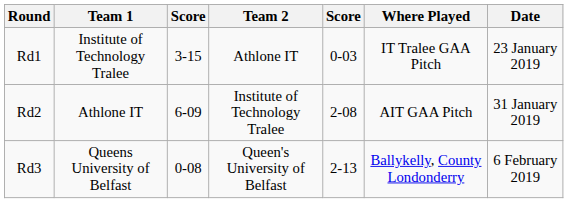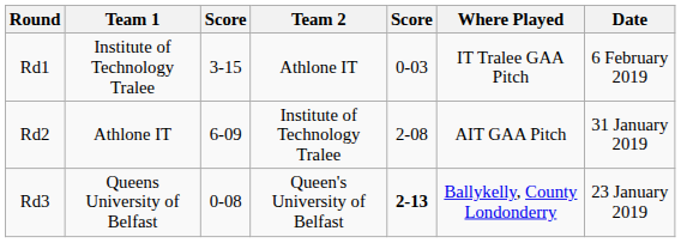Rd1 | Date: 23 January 2019 -> 6 February 2019
Rd3 | column 5: normal -> bold
Rd3 | Date: 6 February 2019 -> 23 January 2019
